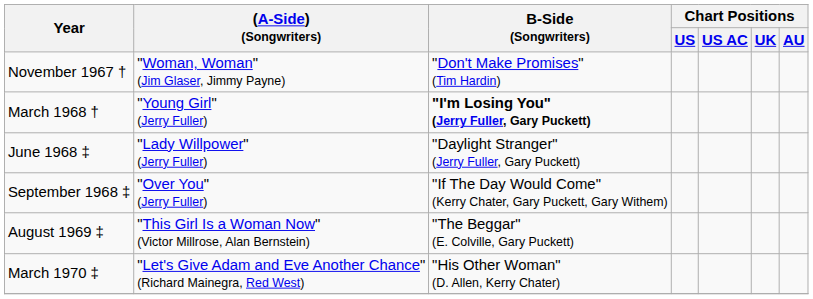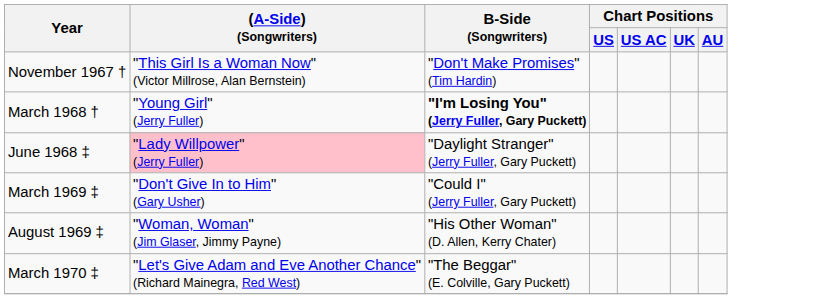November 1967 † | (A-Side) (Songwriters): "Woman, Woman" (Jim Glaser, Jimmy Payne) -> "This Girl Is a Woman Now" (Victor Millrose, Alan Bernstein)
June 1968 ‡ | (A-Side) (Songwriters): no background -> pink background
- row: September 1968 ‡ | "Over You" (Jerry Fuller) | "If The Day Would Come" (Kerry Chater, Gary Puckett, Gary Withem)
+ row: March 1969 ‡ | "Don't Give In to Him" (Gary Usher) | "Could I" (Jerry Fuller, Gary Puckett)
August 1969 ‡ | (A-Side) (Songwriters): "This Girl Is a Woman Now" (Victor Millrose, Alan Bernstein) -> "Woman, Woman" (Jim Glaser, Jimmy Payne)
August 1969 ‡ | B-Side (Songwriters): "The Beggar" (E. Colville, Gary Puckett) -> "His Other Woman" (D. Allen, Kerry Chater)
March 1970 ‡ | B-Side (Songwriters): "His Other Woman" (D. Allen, Kerry Chater) -> "The Beggar" (E. Colville, Gary Puckett)
